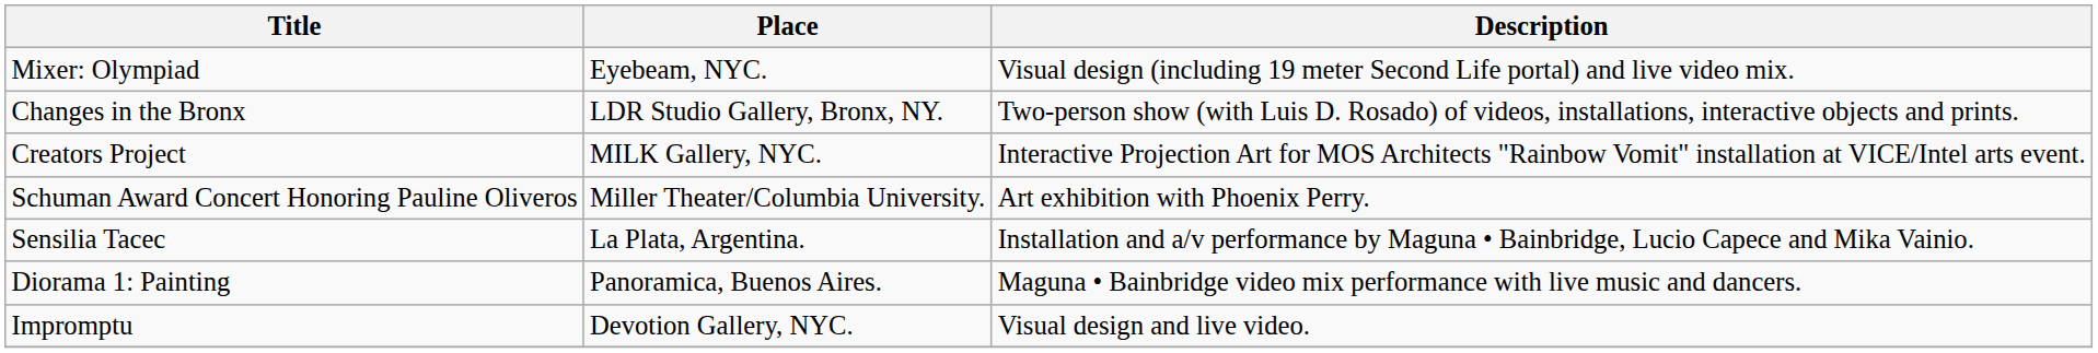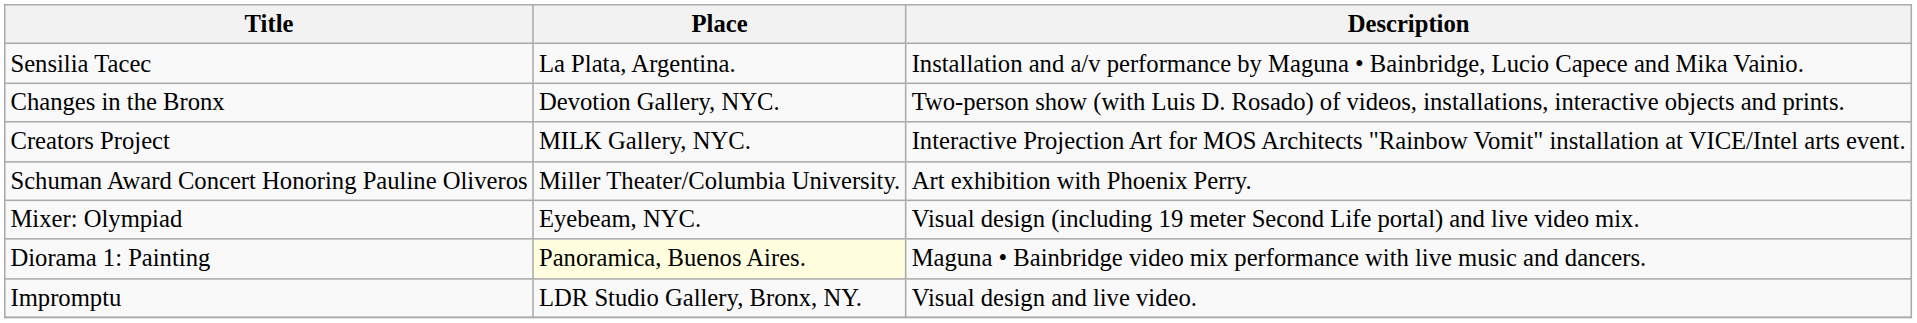rows swapped: Sensilia Tacec <-> Mixer: Olympiad
Changes in the Bronx | Place: LDR Studio Gallery, Bronx, NY. -> Devotion Gallery, NYC.
Diorama 1: Painting | Place: no background -> lightyellow background
Impromptu | Place: Devotion Gallery, NYC. -> LDR Studio Gallery, Bronx, NY.
